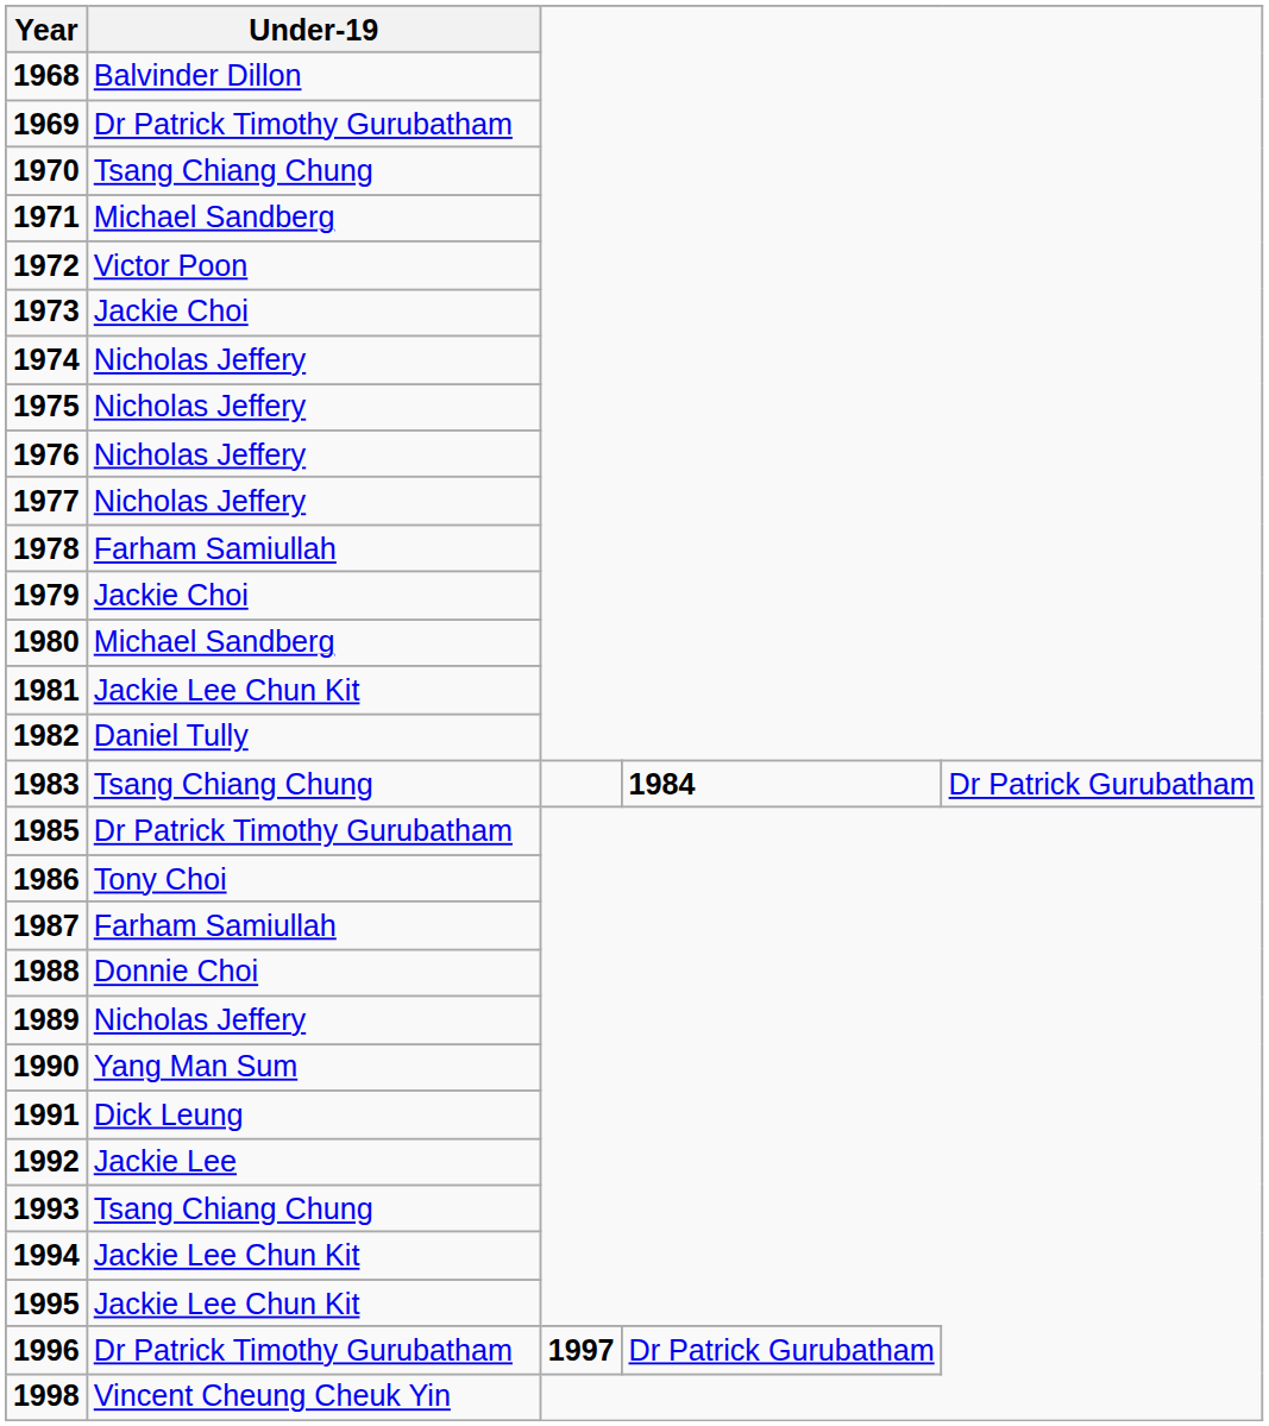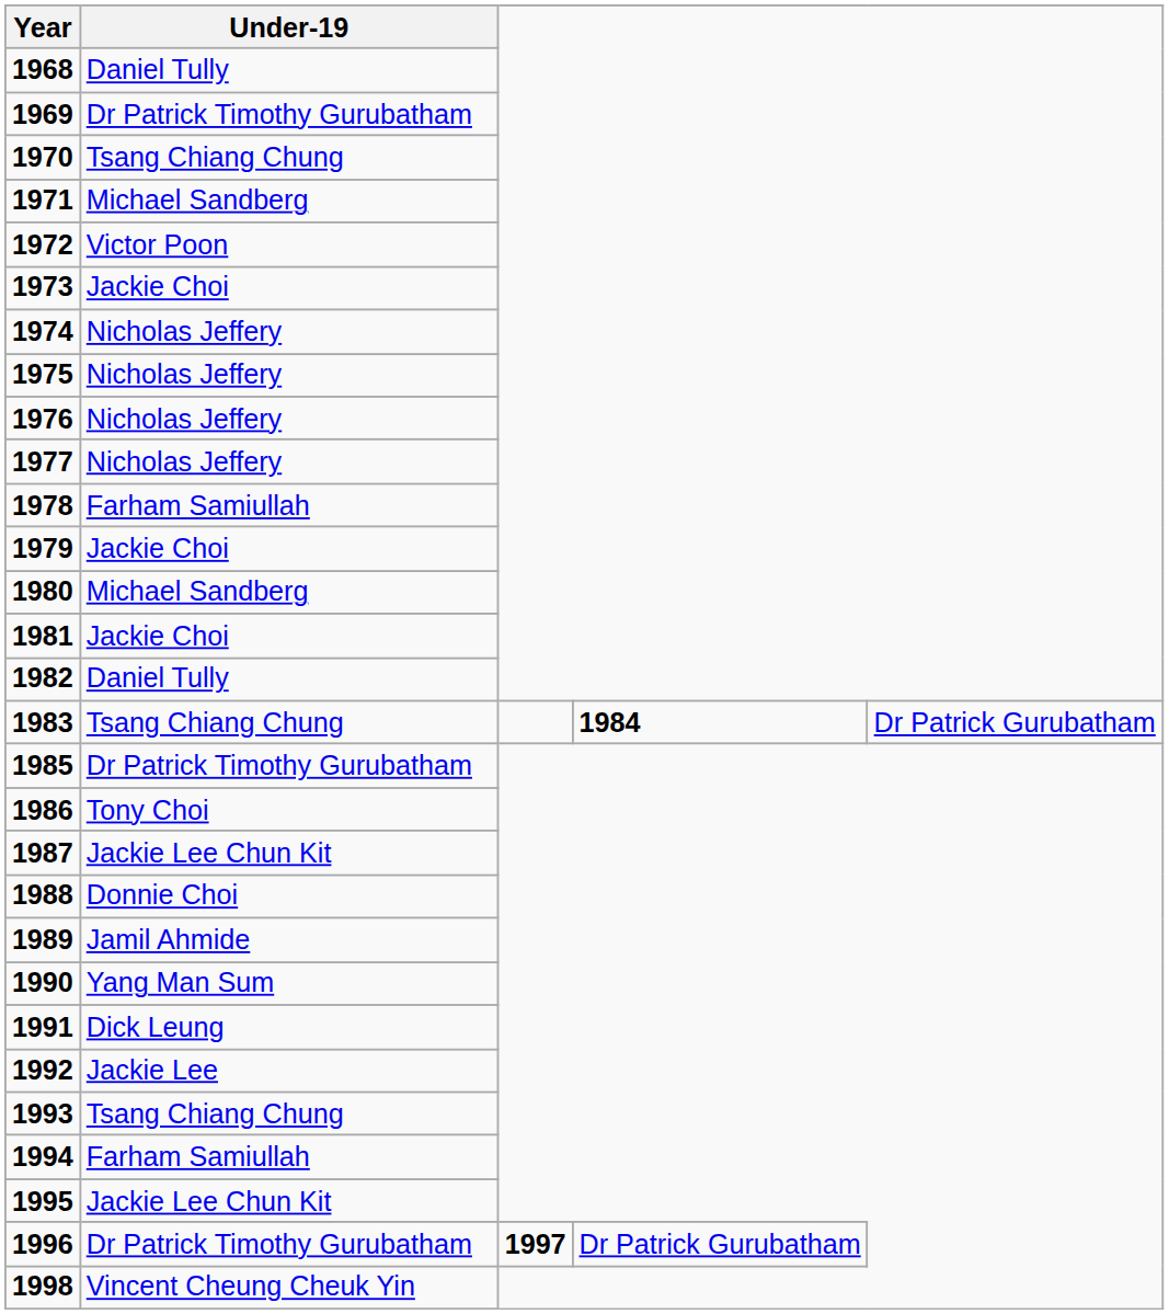1968 | Under-19: Balvinder Dillon -> Daniel Tully
1981 | Under-19: Jackie Lee Chun Kit -> Jackie Choi
1987 | Under-19: Farham Samiullah -> Jackie Lee Chun Kit
1989 | Under-19: Nicholas Jeffery -> Jamil Ahmide
1994 | Under-19: Jackie Lee Chun Kit -> Farham Samiullah
